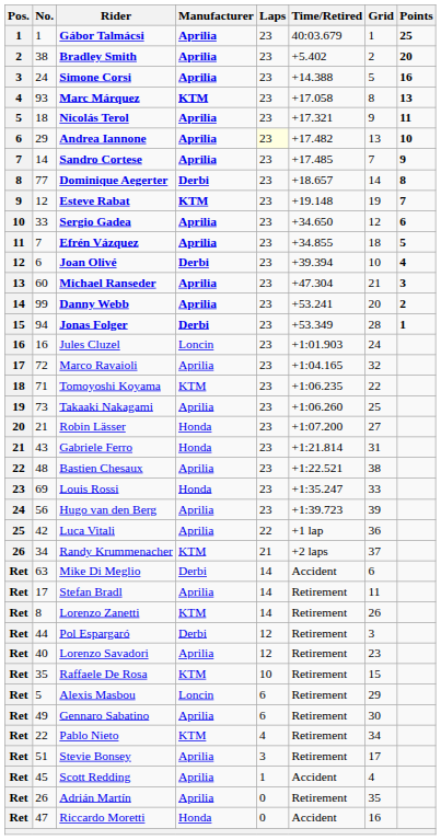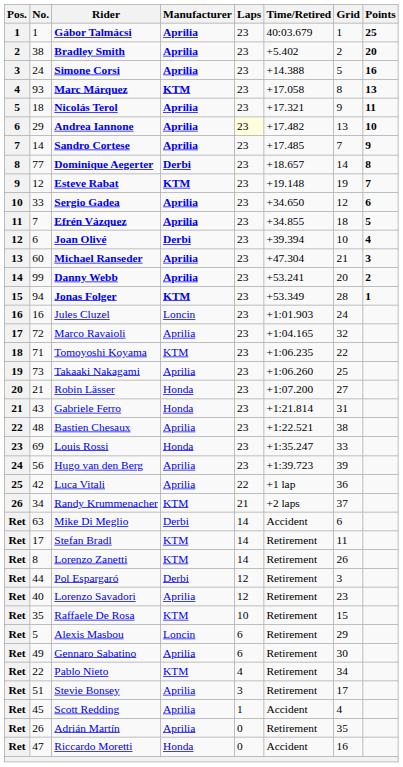Jonas Folger | Manufacturer: Derbi -> KTM
Stefan Bradl | Manufacturer: Aprilia -> KTM
